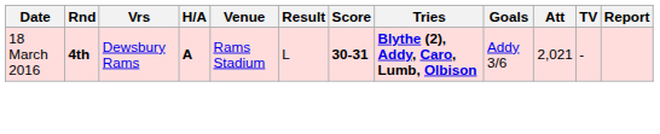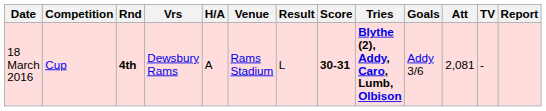+ column: Competition | Cup
18 March 2016 | H/A: bold -> normal
18 March 2016 | Att: 2,021 -> 2,081
